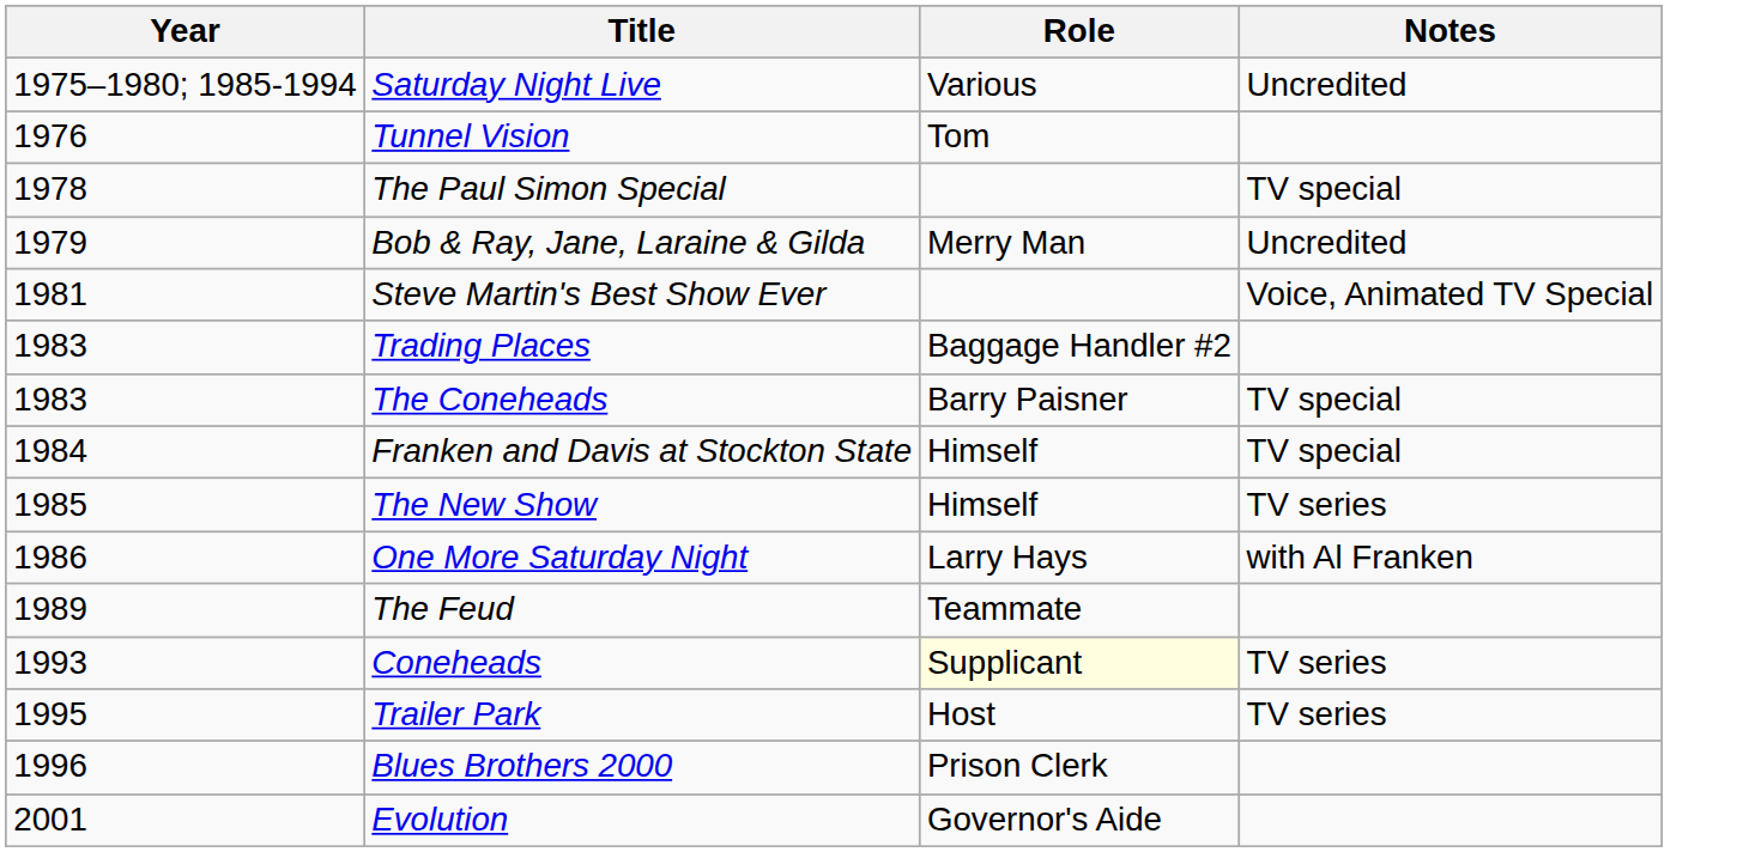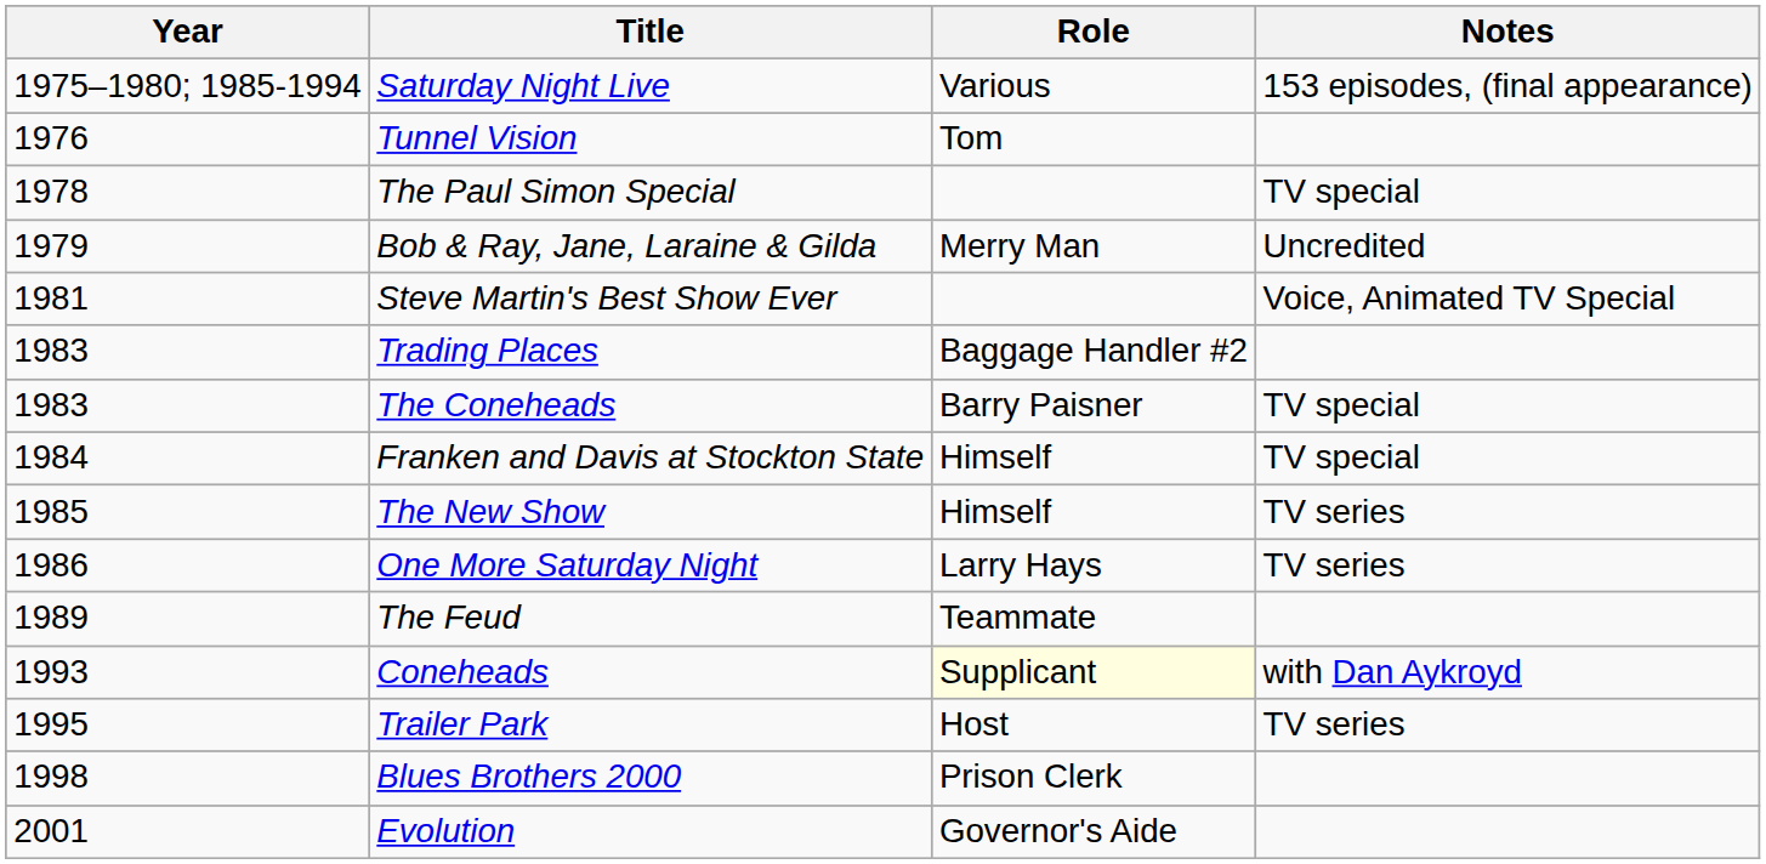Saturday Night Live | Notes: Uncredited -> 153 episodes, (final appearance)
One More Saturday Night | Notes: with Al Franken -> TV series
Coneheads | Notes: TV series -> with Dan Aykroyd
Blues Brothers 2000 | Year: 1996 -> 1998
